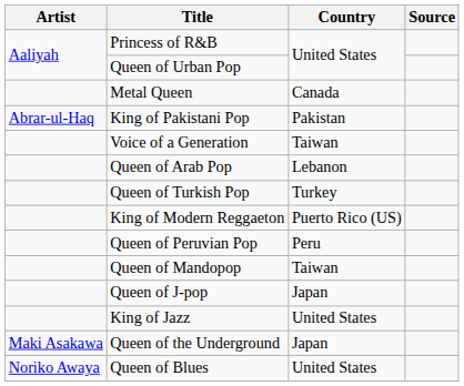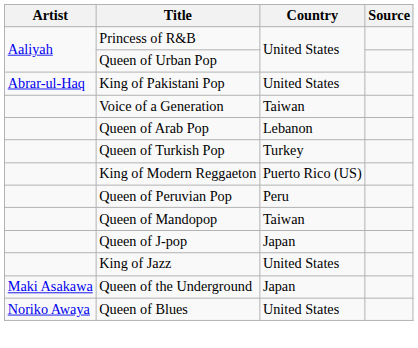- row: Metal Queen | Canada
King of Pakistani Pop | Country: Pakistan -> United States
